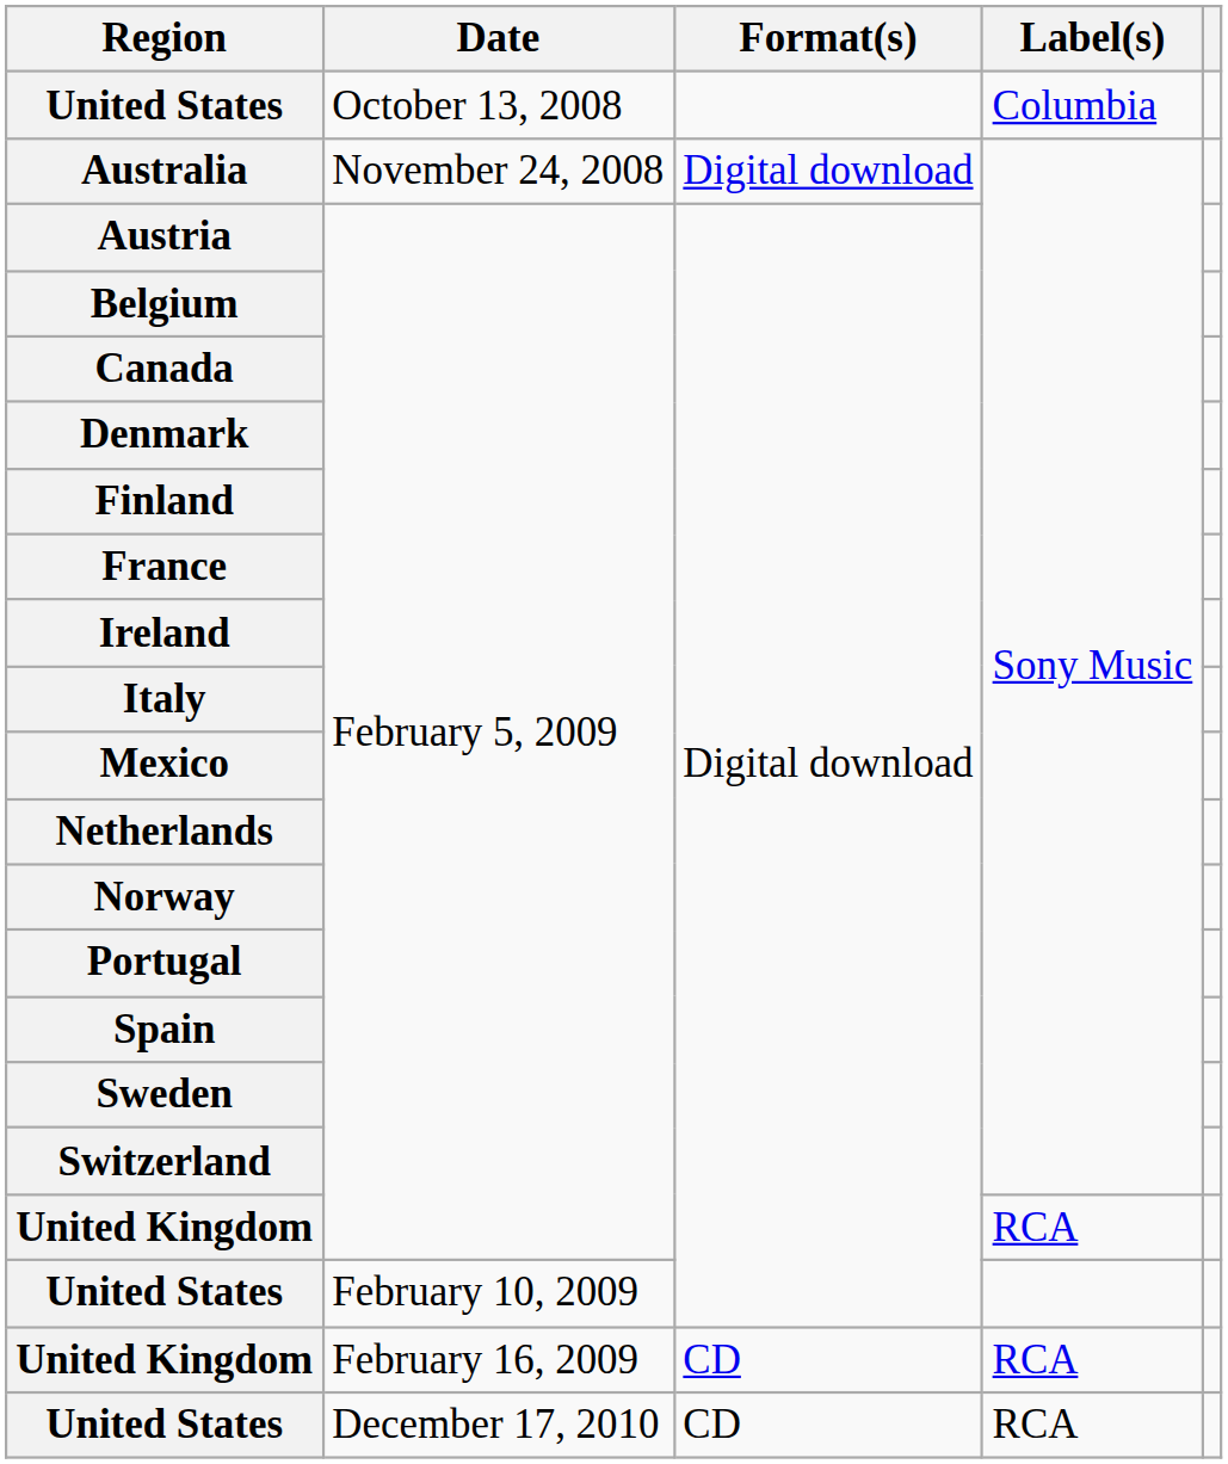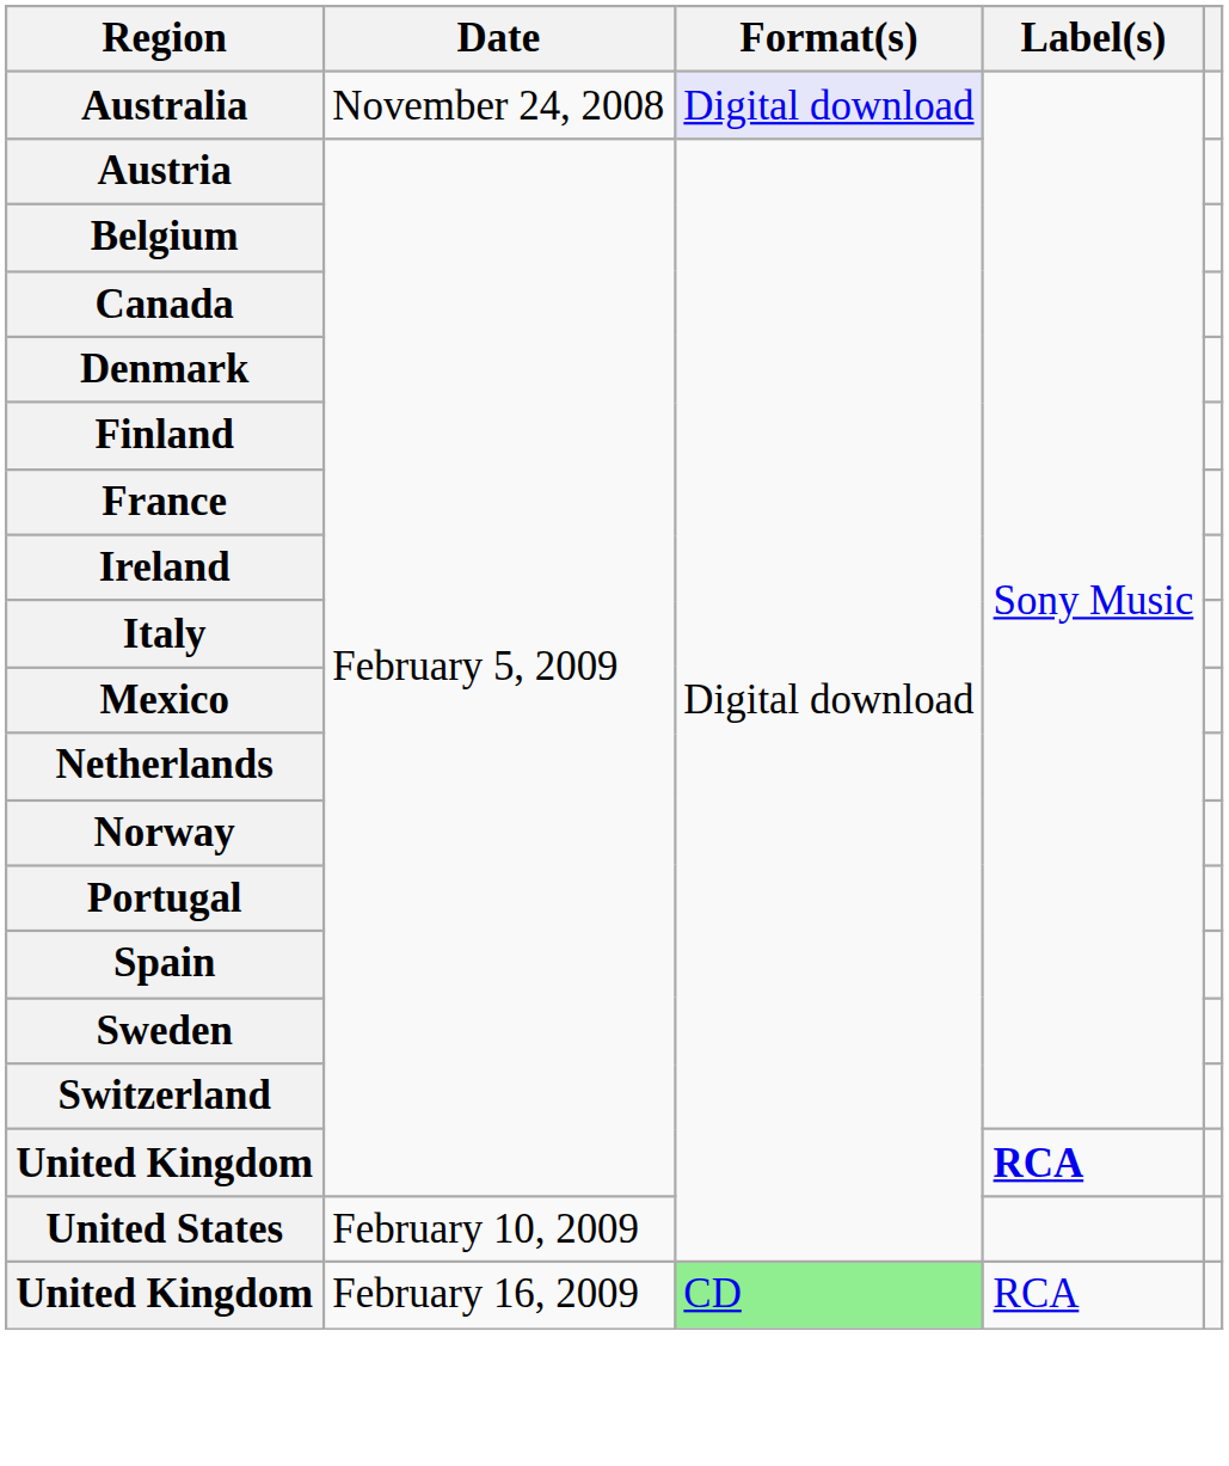- row: United States | October 13, 2008 | Columbia
Australia | Format(s): no background -> lavender background
United Kingdom / February 5, 2009 | Label(s): normal -> bold
United Kingdom / February 16, 2009 | Format(s): no background -> lightgreen background
- row: United States | December 17, 2010 | CD | RCA
